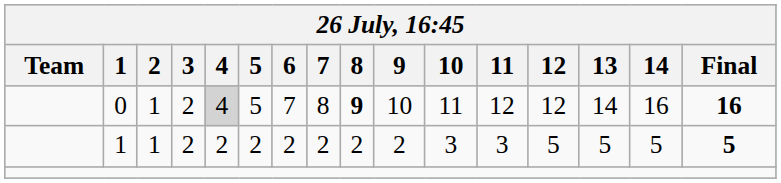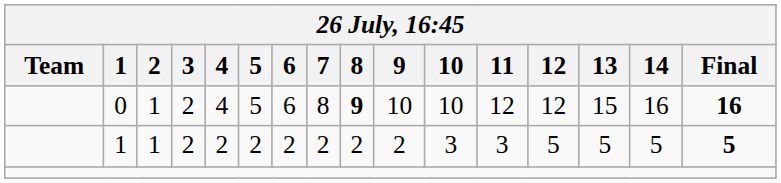0 | 4: lightgrey background -> no background
0 | 6: 7 -> 6
0 | 10: 11 -> 10
0 | 13: 14 -> 15
